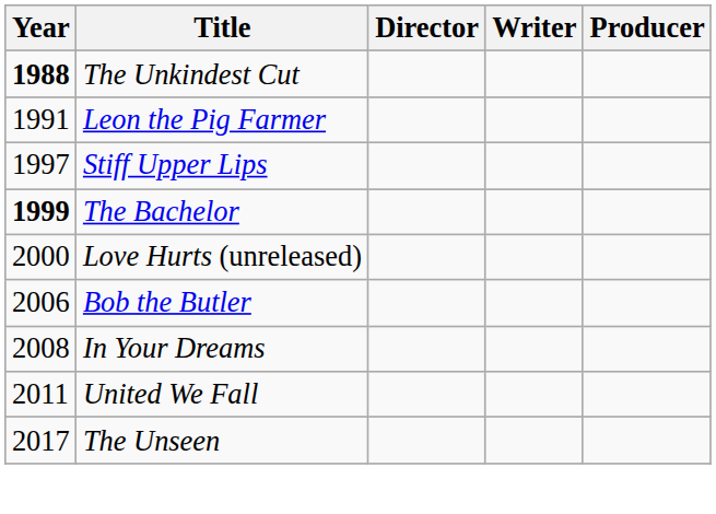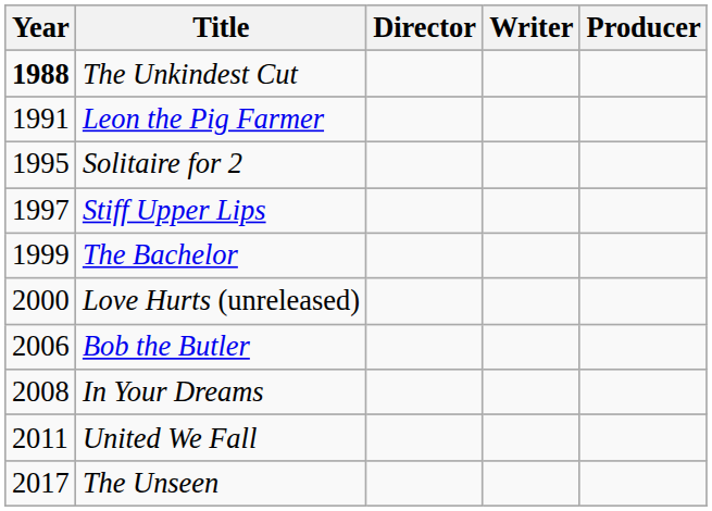+ row: 1995 | Solitaire for 2
The Bachelor | Year: bold -> normal
